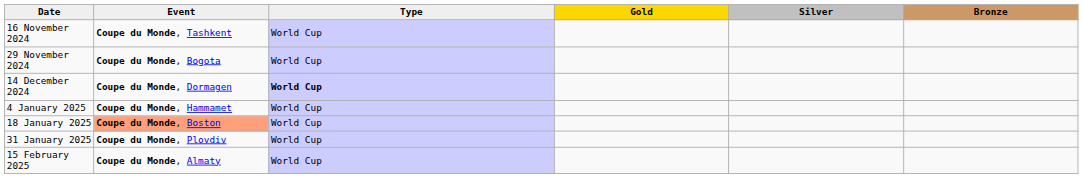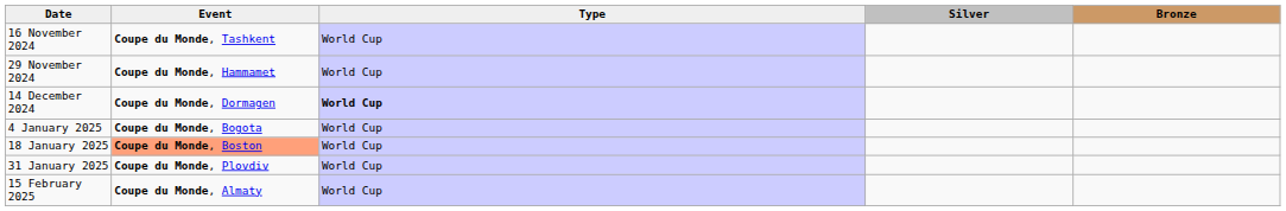- column: Gold
29 November 2024 | Event: Coupe du Monde, Bogota -> Coupe du Monde, Hammamet
4 January 2025 | Event: Coupe du Monde, Hammamet -> Coupe du Monde, Bogota
